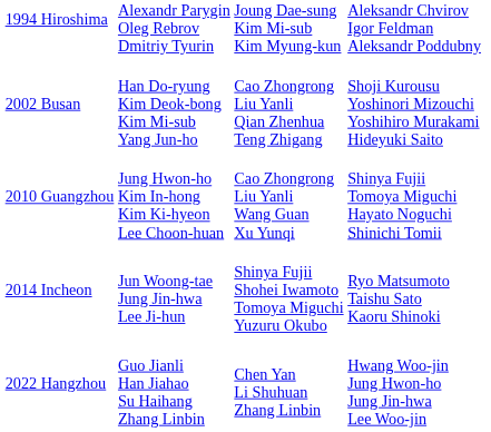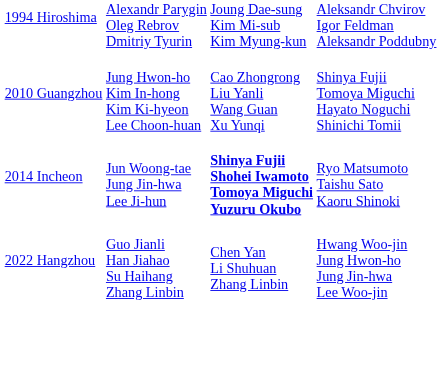- row: 2002 Busan | Han Do-ryung Kim Deok-bong Kim Mi-sub Yang Jun-ho | Cao Zhongrong Liu Yanli Qian Zhenhua Teng Zhigang | Shoji Kurousu Yoshinori Mizouchi Yoshihiro Murakami Hideyuki Saito
2014 Incheon | column 3: normal -> bold
